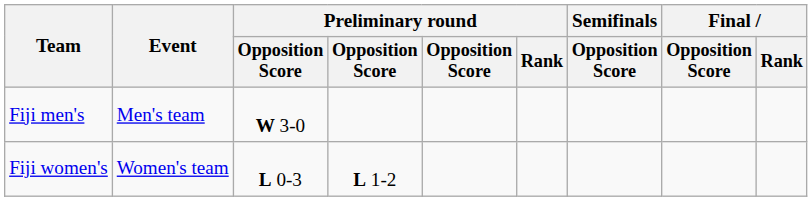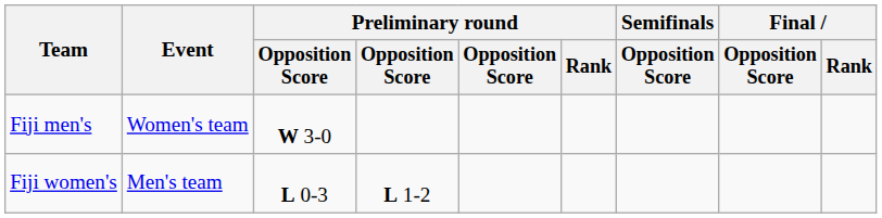Fiji men's | Event: Men's team -> Women's team
Fiji women's | Event: Women's team -> Men's team
